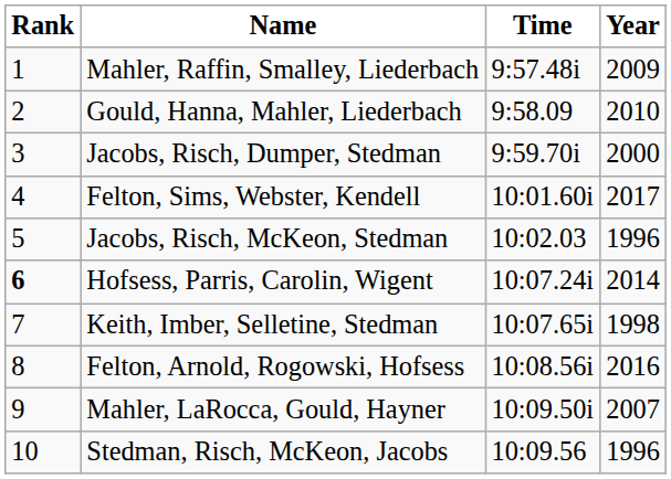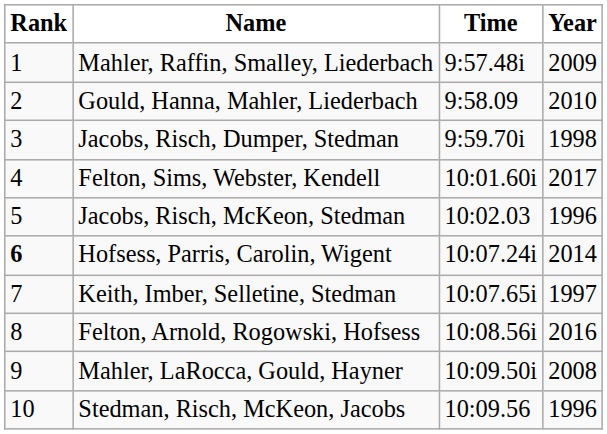Jacobs, Risch, Dumper, Stedman | Year: 2000 -> 1998
Keith, Imber, Selletine, Stedman | Year: 1998 -> 1997
Mahler, LaRocca, Gould, Hayner | Year: 2007 -> 2008
